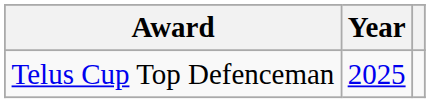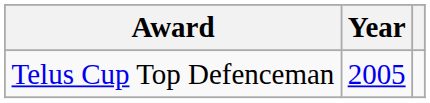Telus Cup Top Defenceman | Year: 2025 -> 2005
